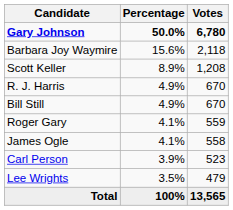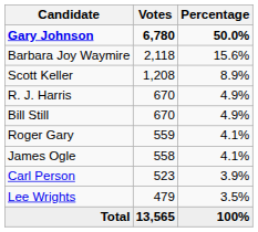columns swapped: Votes <-> Percentage
